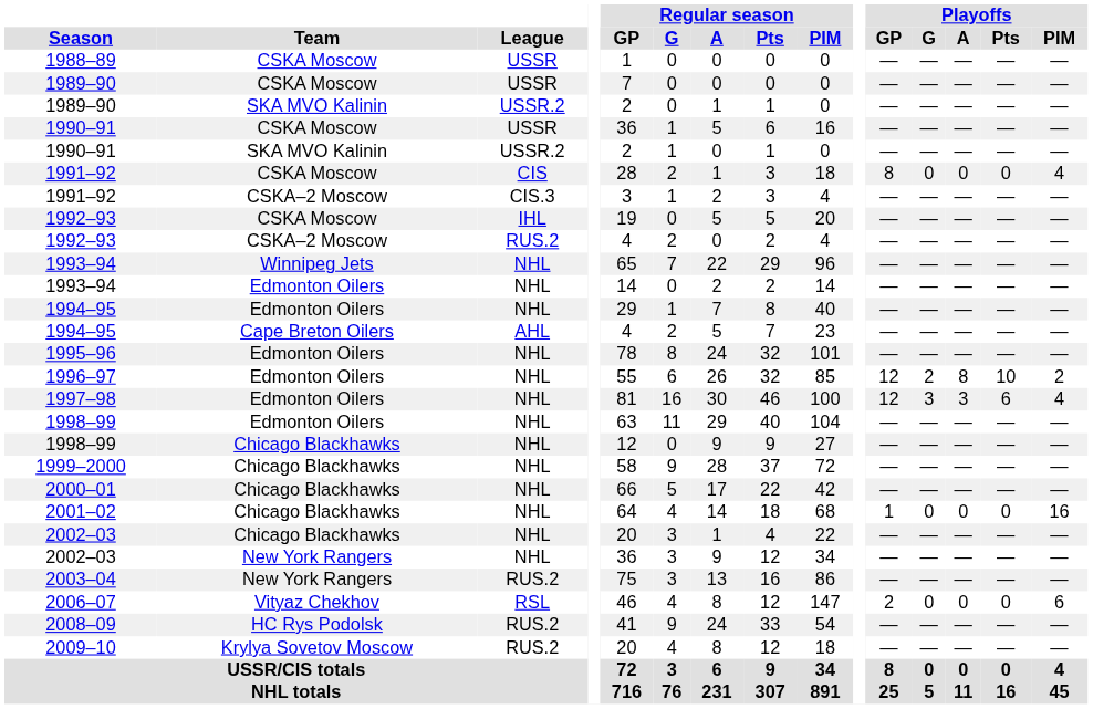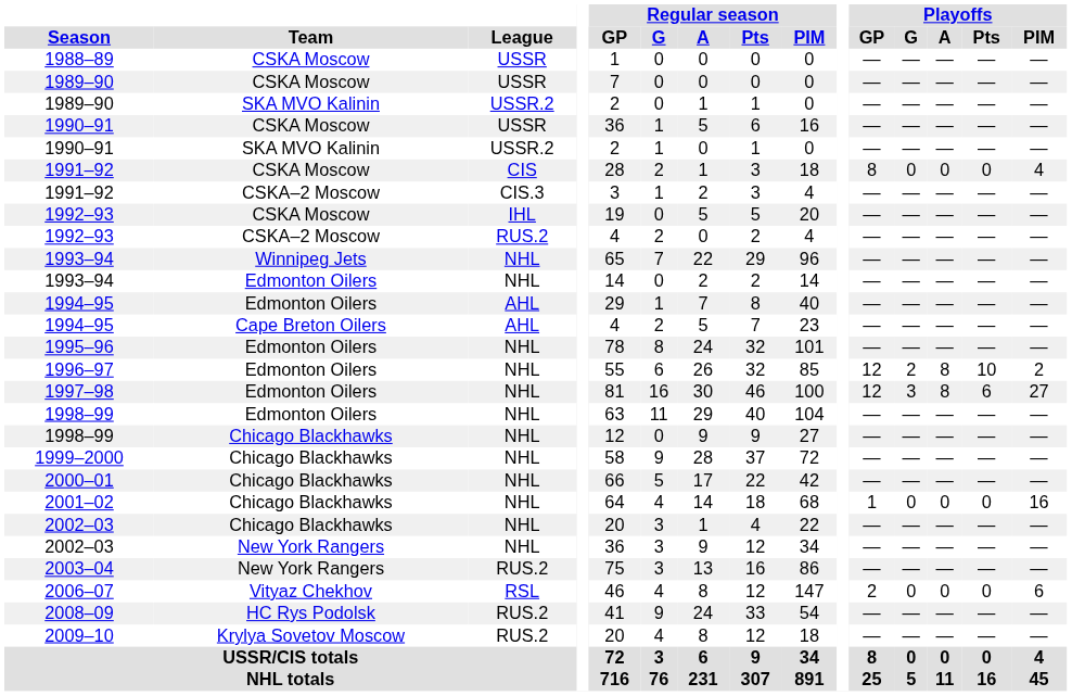1994–95 / Edmonton Oilers | League: NHL -> AHL
1997–98 | Playoffs / A: 3 -> 8
1997–98 | Playoffs / PIM: 4 -> 27
